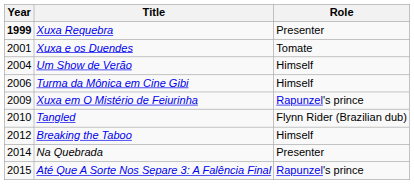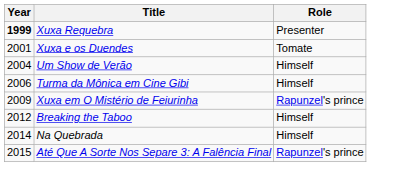- row: 2010 | Tangled | Flynn Rider (Brazilian dub)
Na Quebrada | Role: Presenter -> Himself
